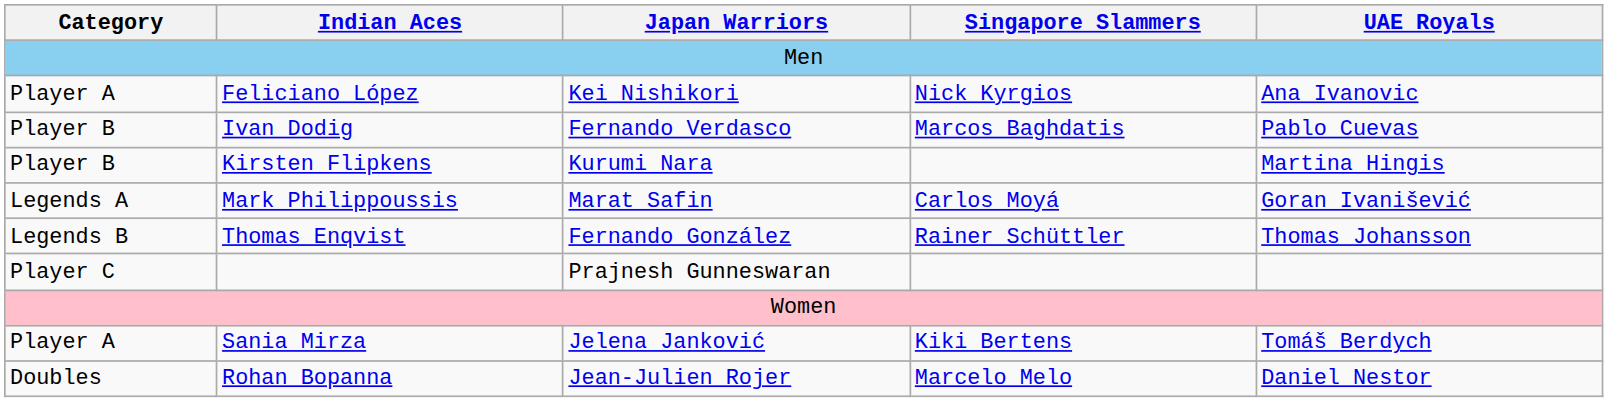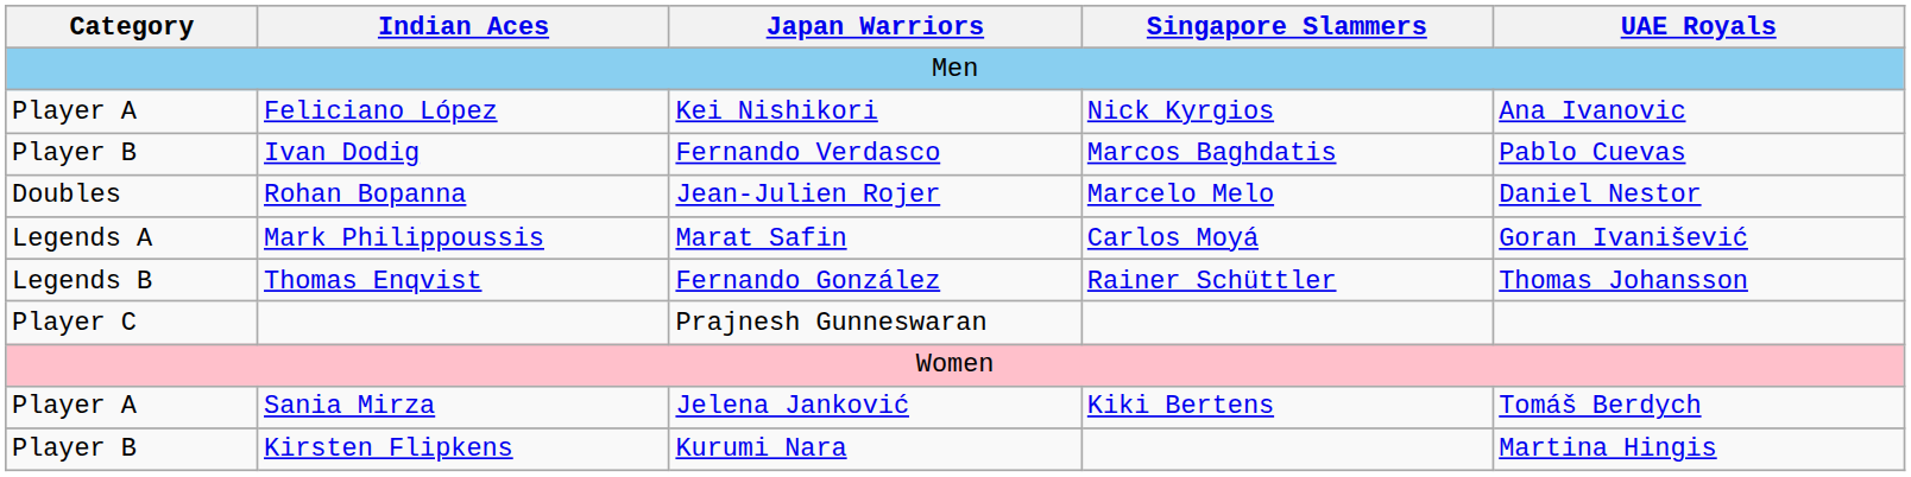rows swapped: Rohan Bopanna <-> Kirsten Flipkens
